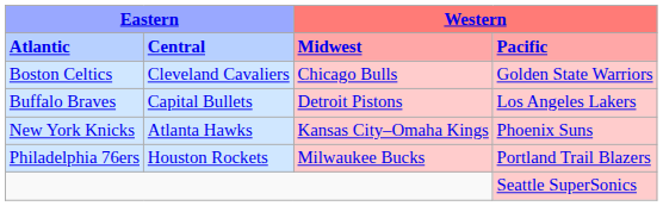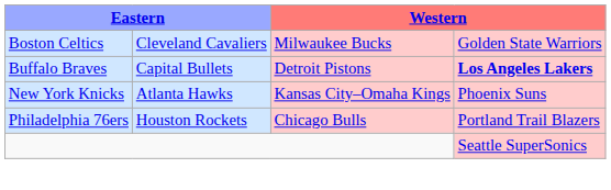- row: Atlantic | Central | Midwest | Pacific
Boston Celtics | column 3: Chicago Bulls -> Milwaukee Bucks
Buffalo Braves | column 4: normal -> bold
Philadelphia 76ers | column 3: Milwaukee Bucks -> Chicago Bulls
